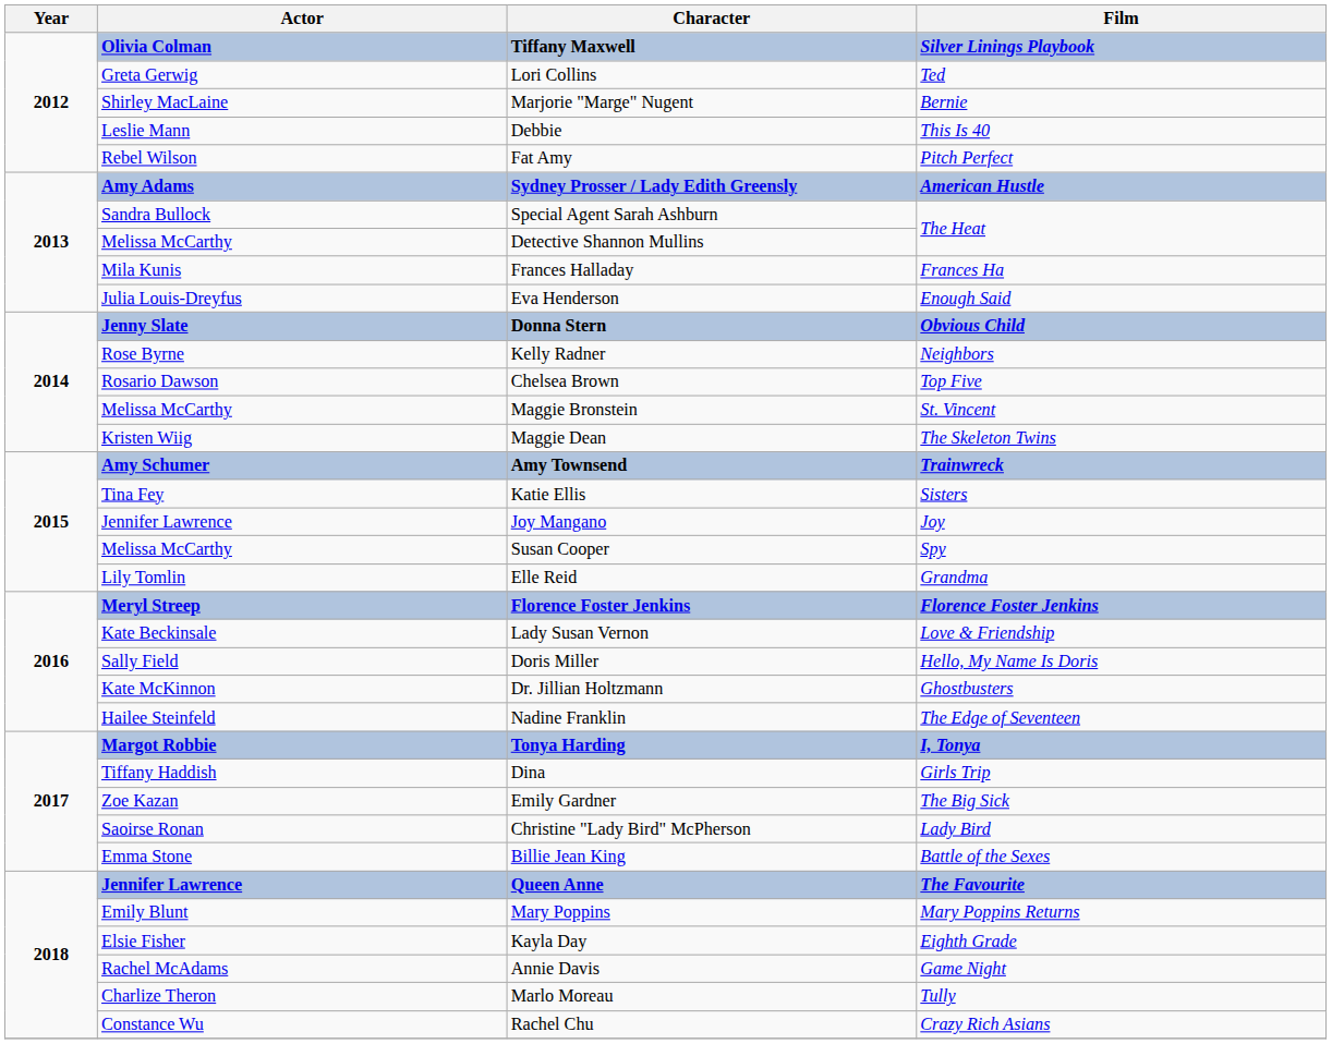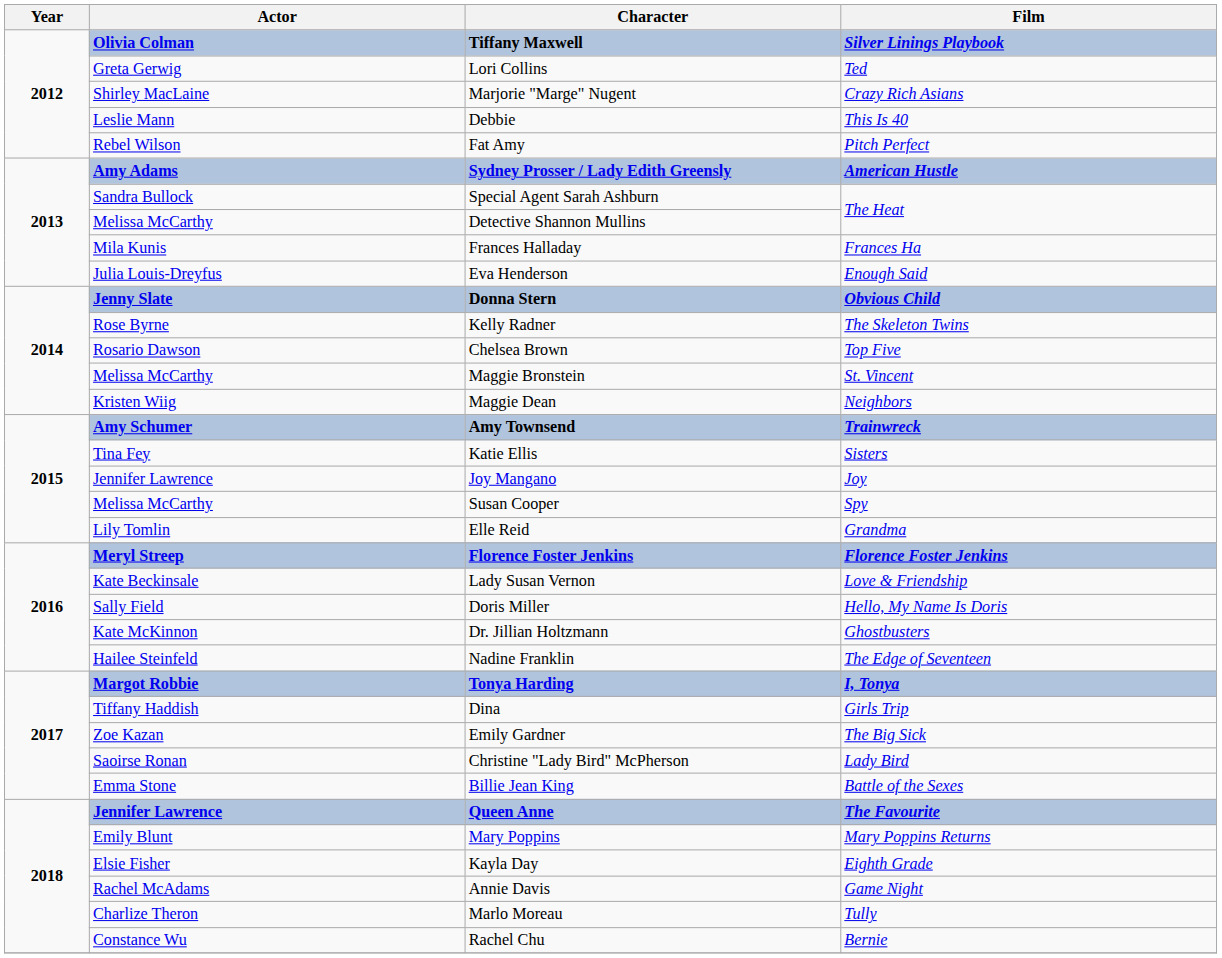Marjorie "Marge" Nugent | Film: Bernie -> Crazy Rich Asians
Kelly Radner | Film: Neighbors -> The Skeleton Twins
Maggie Dean | Film: The Skeleton Twins -> Neighbors
Rachel Chu | Film: Crazy Rich Asians -> Bernie
